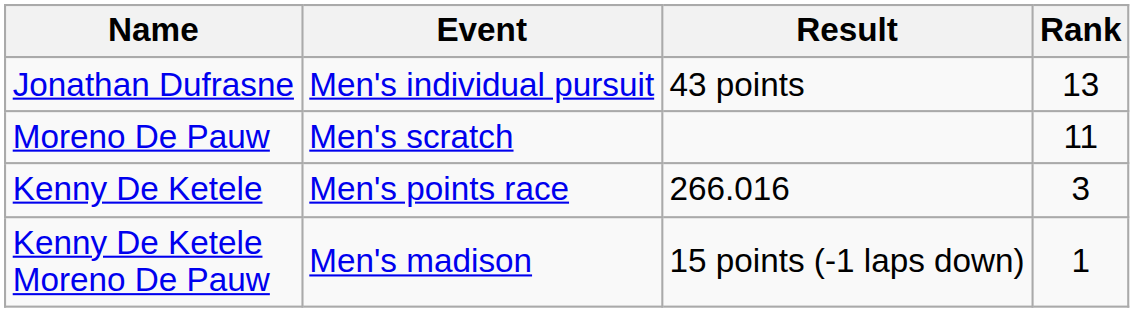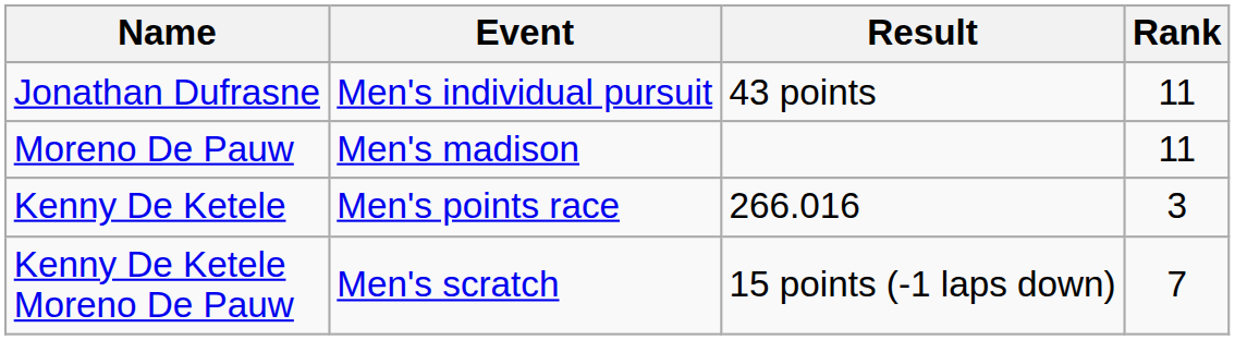Jonathan Dufrasne | Rank: 13 -> 11
Moreno De Pauw | Event: Men's scratch -> Men's madison
Kenny De Ketele Moreno De Pauw | Event: Men's madison -> Men's scratch
Kenny De Ketele Moreno De Pauw | Rank: 1 -> 7
